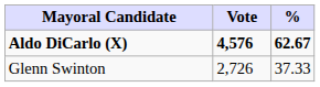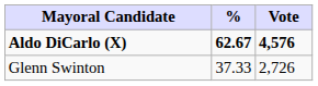columns swapped: Vote <-> %
